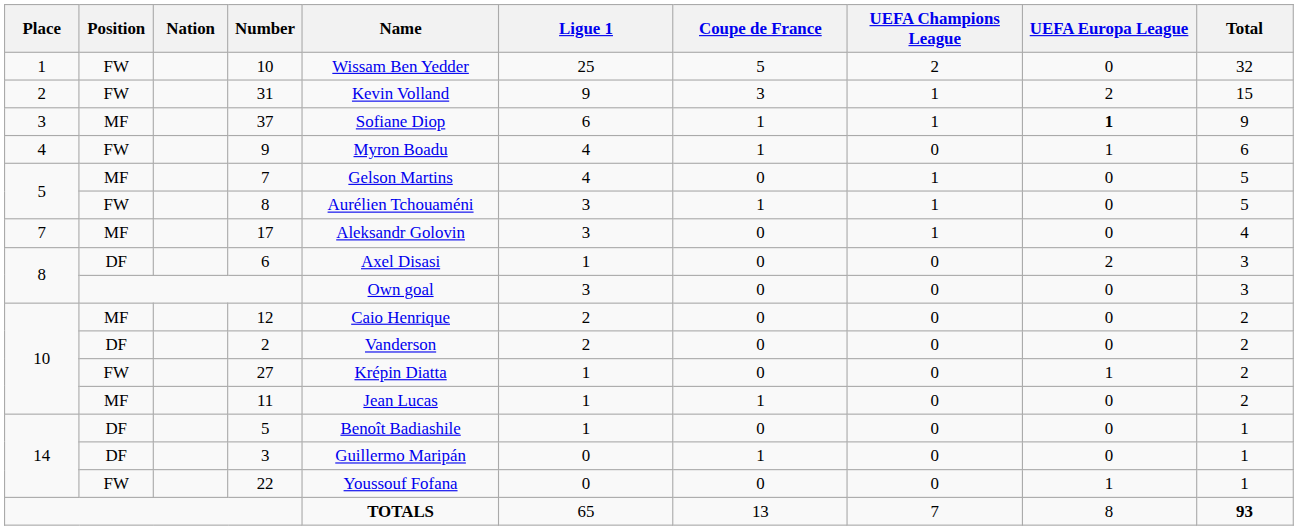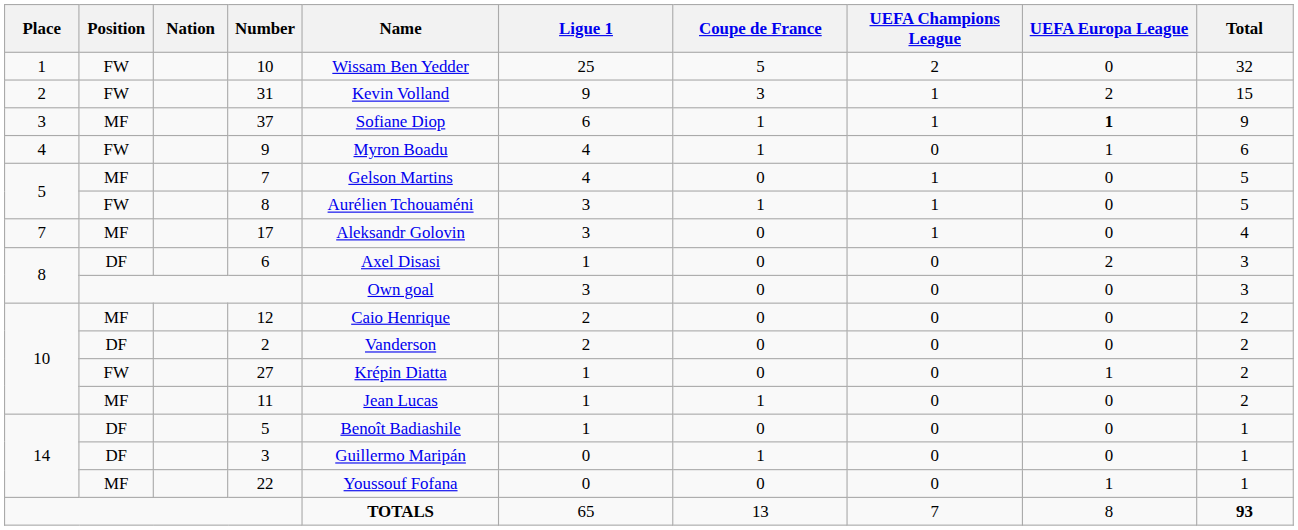22 | Position: FW -> MF
